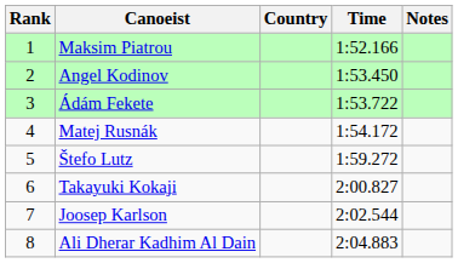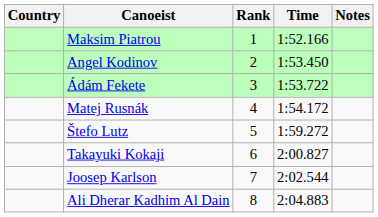columns swapped: Rank <-> Country
